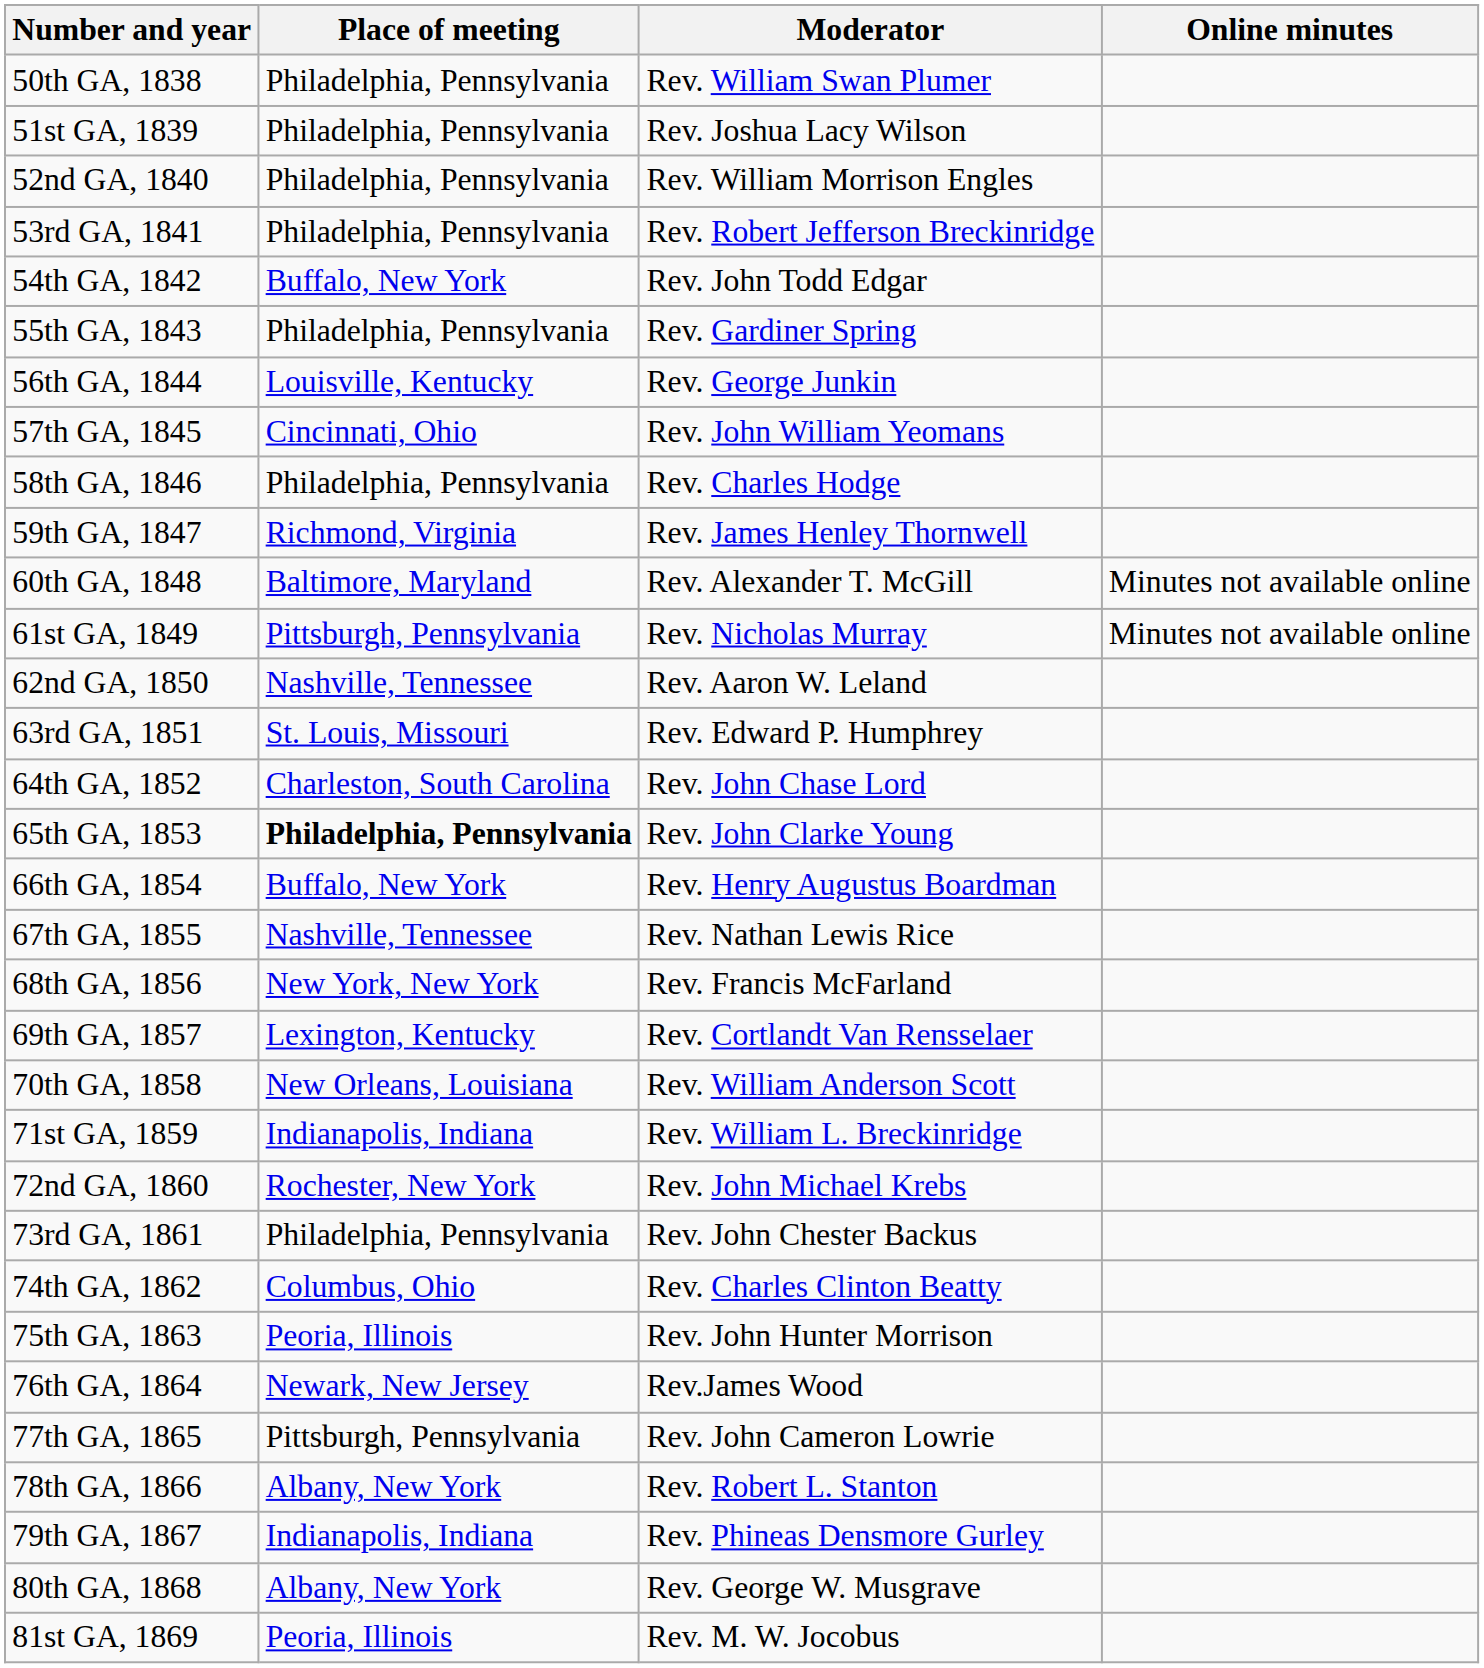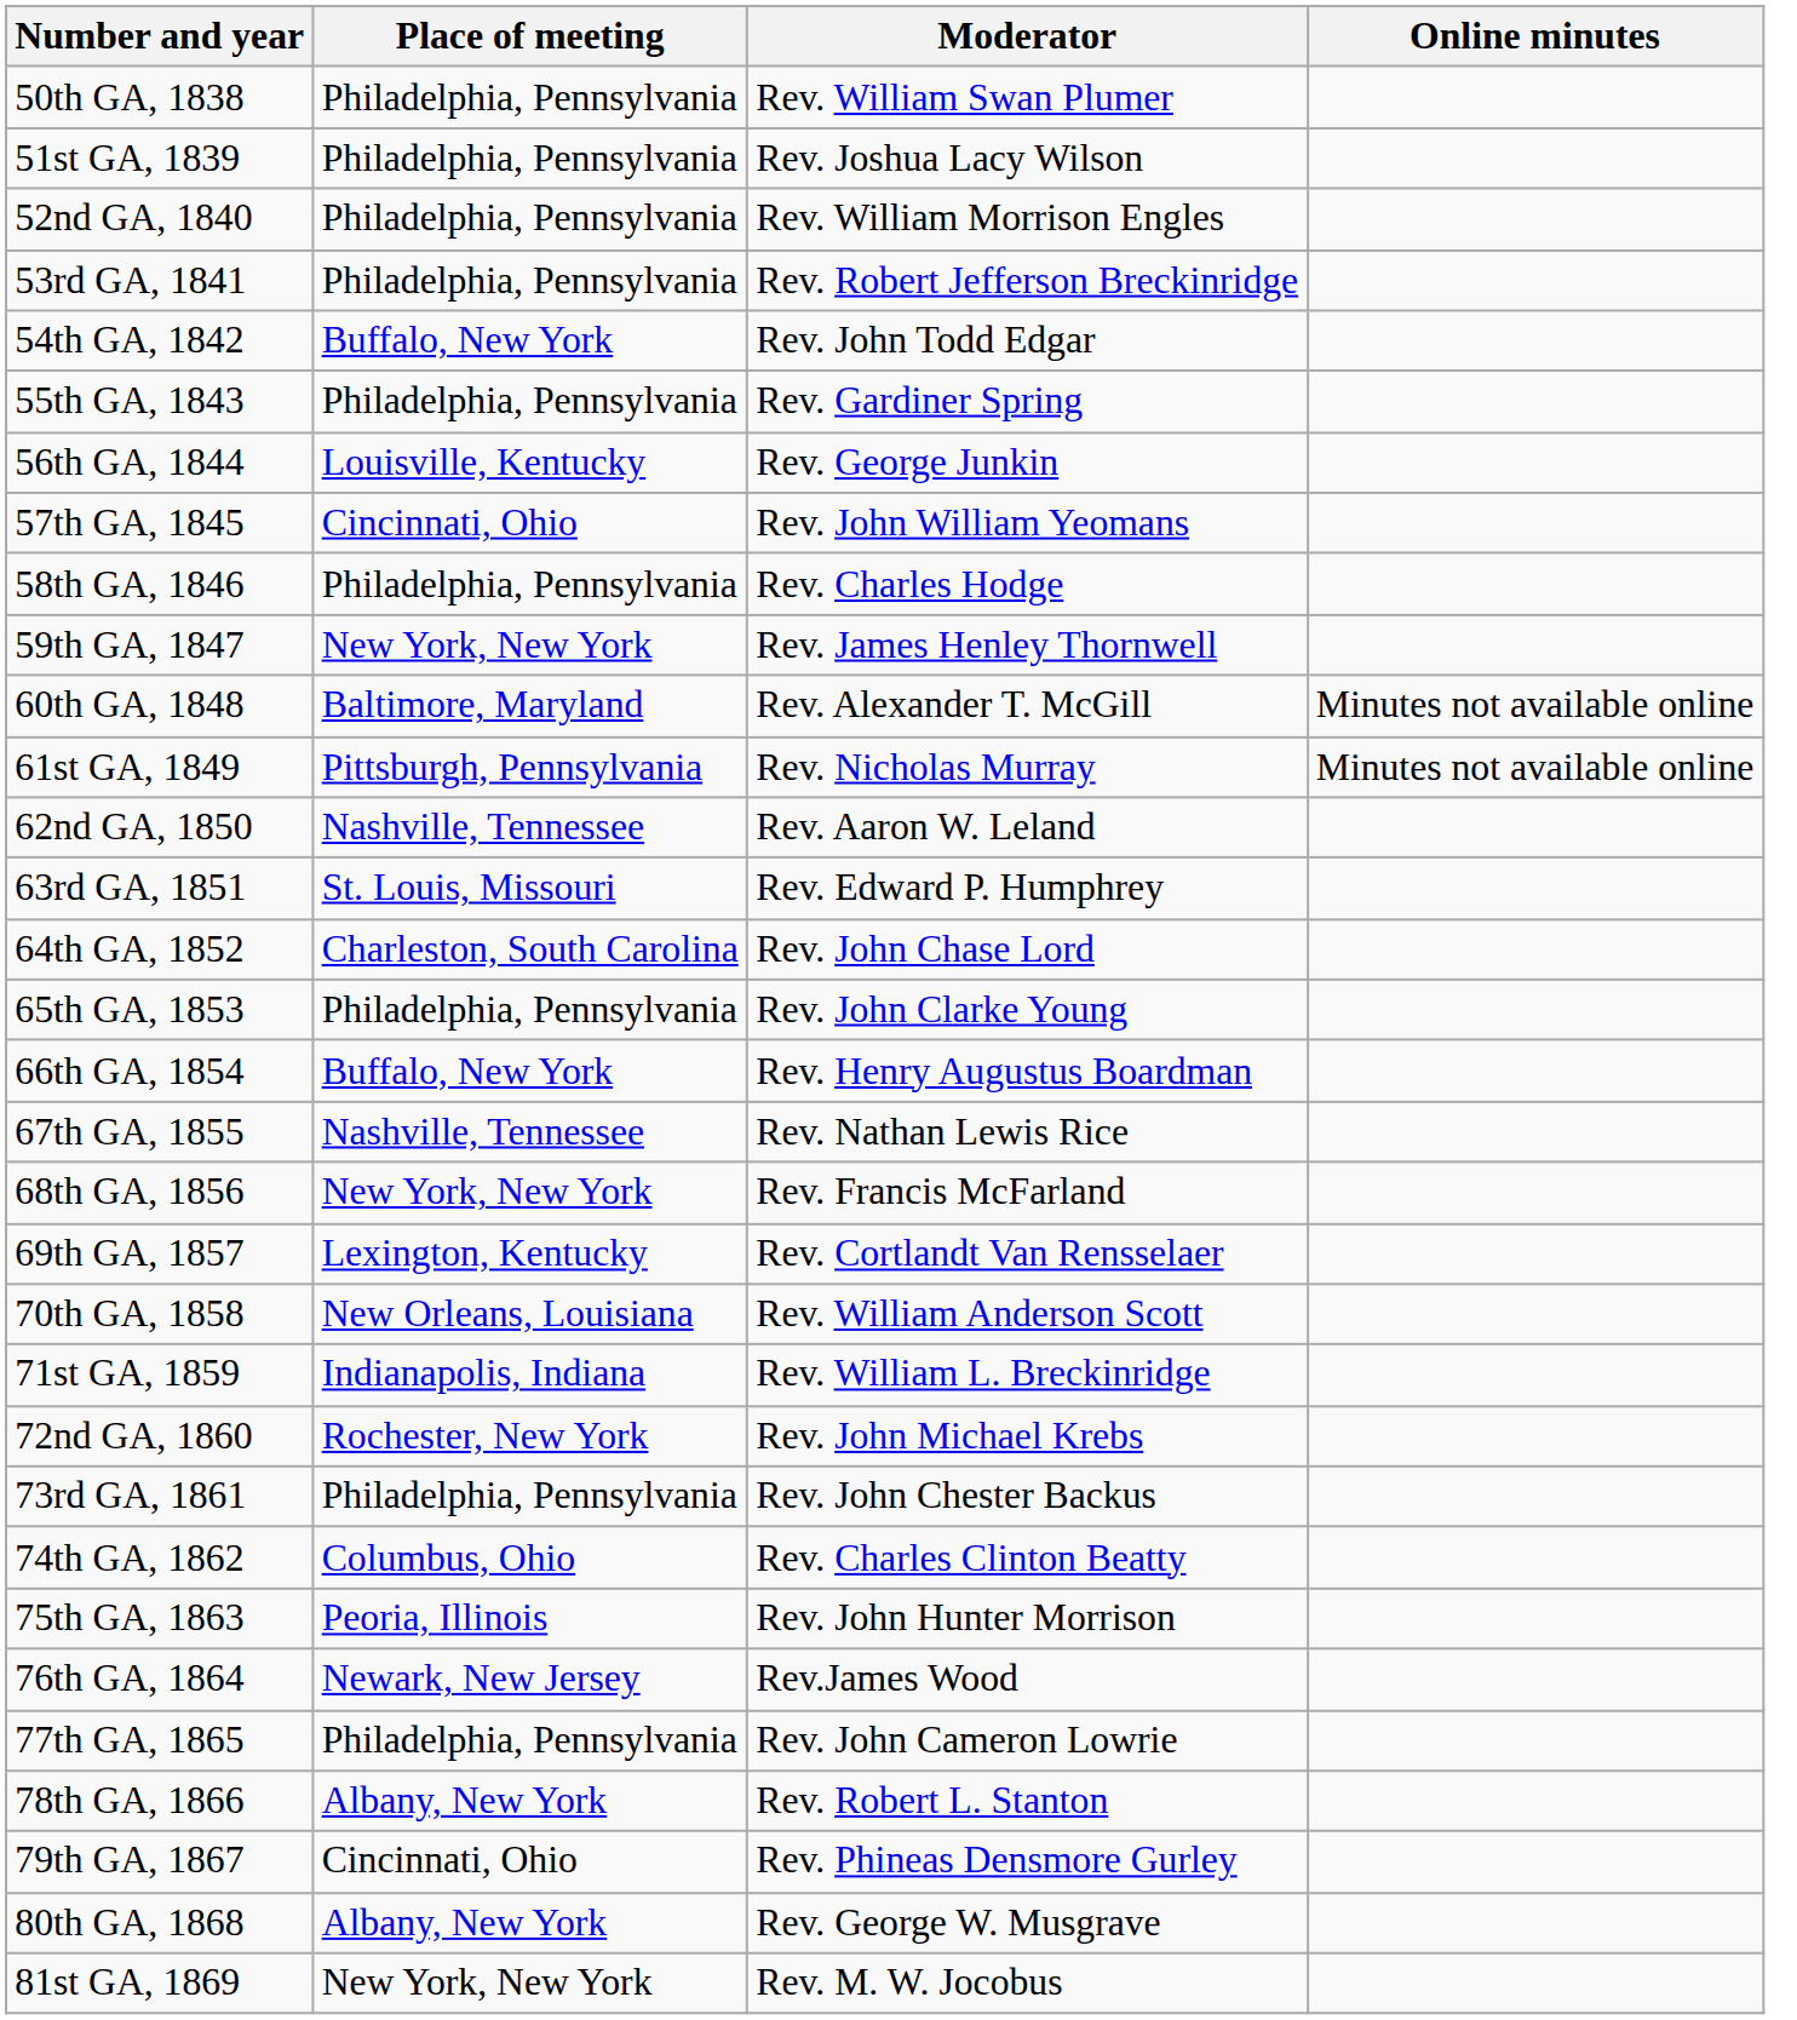59th GA, 1847 | Place of meeting: Richmond, Virginia -> New York, New York
65th GA, 1853 | Place of meeting: bold -> normal
77th GA, 1865 | Place of meeting: Pittsburgh, Pennsylvania -> Philadelphia, Pennsylvania
79th GA, 1867 | Place of meeting: Indianapolis, Indiana -> Cincinnati, Ohio
81st GA, 1869 | Place of meeting: Peoria, Illinois -> New York, New York
